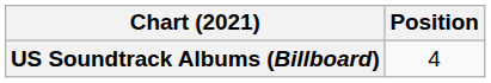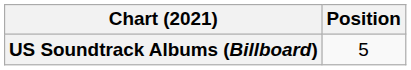US Soundtrack Albums (Billboard) | Position: 4 -> 5
